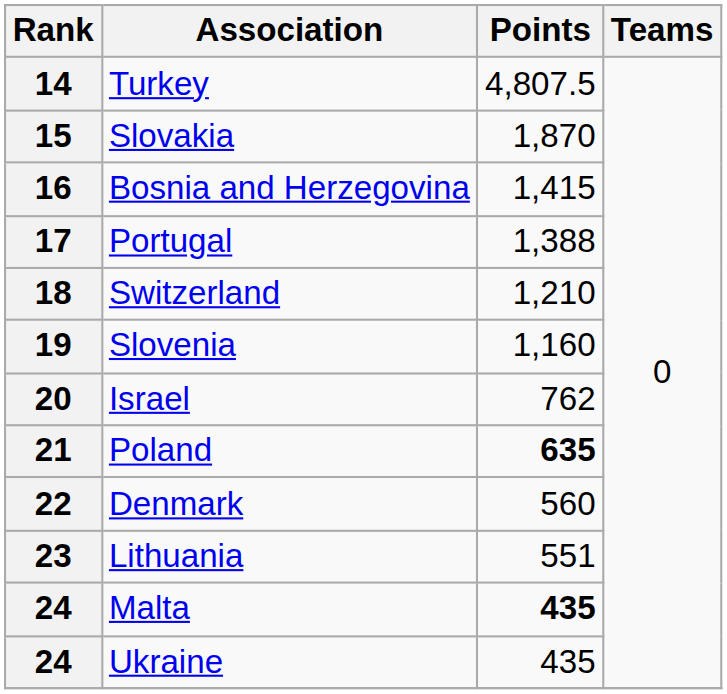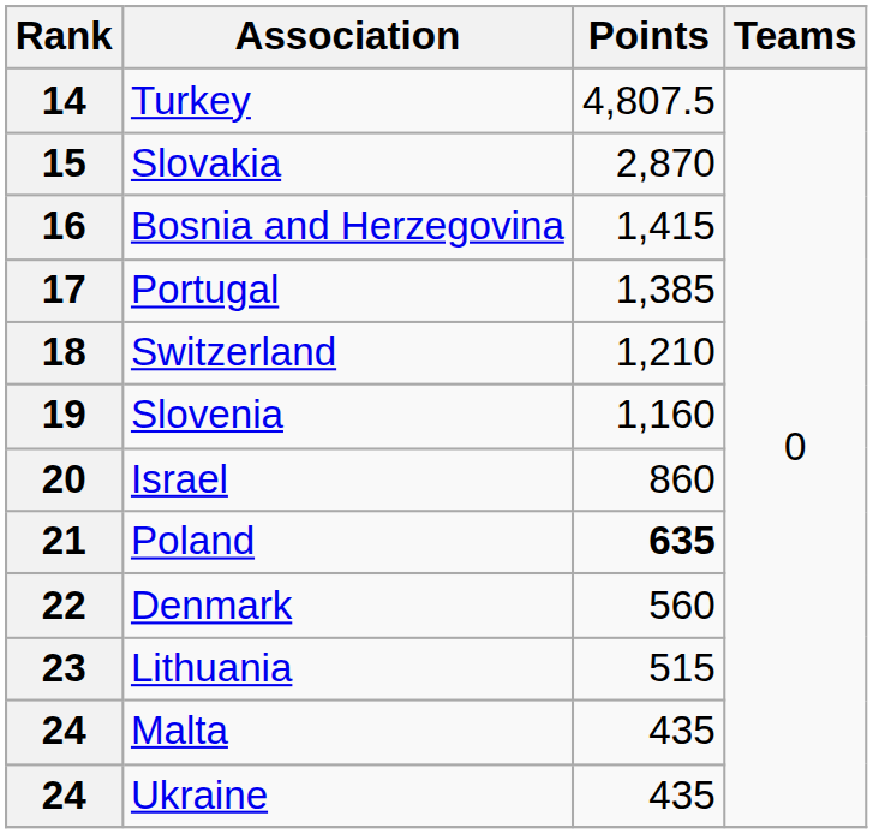15 | Points: 1,870 -> 2,870
17 | Points: 1,388 -> 1,385
20 | Points: 762 -> 860
23 | Points: 551 -> 515
24 / Malta | Points: bold -> normal
